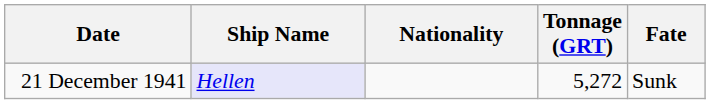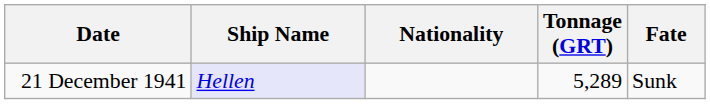21 December 1941 | Tonnage (GRT): 5,272 -> 5,289
